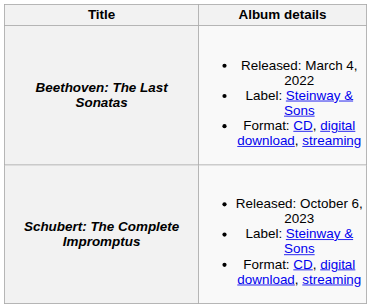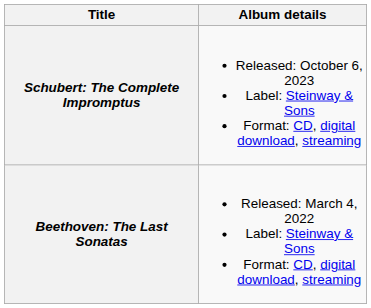rows swapped: Beethoven: The Last Sonatas <-> Schubert: The Complete Impromptus
